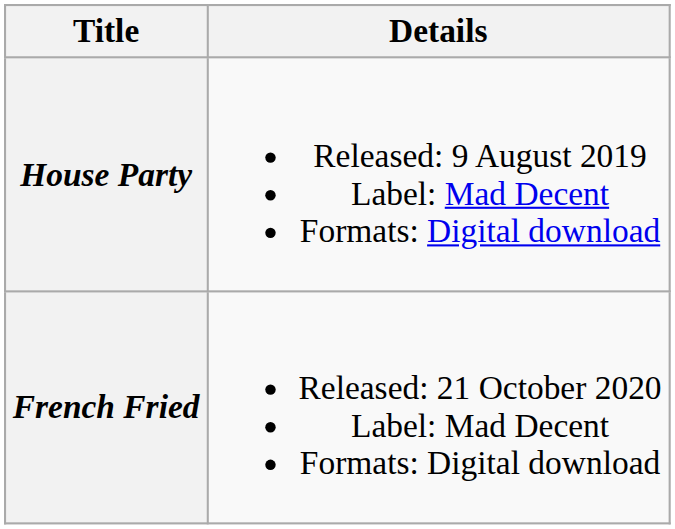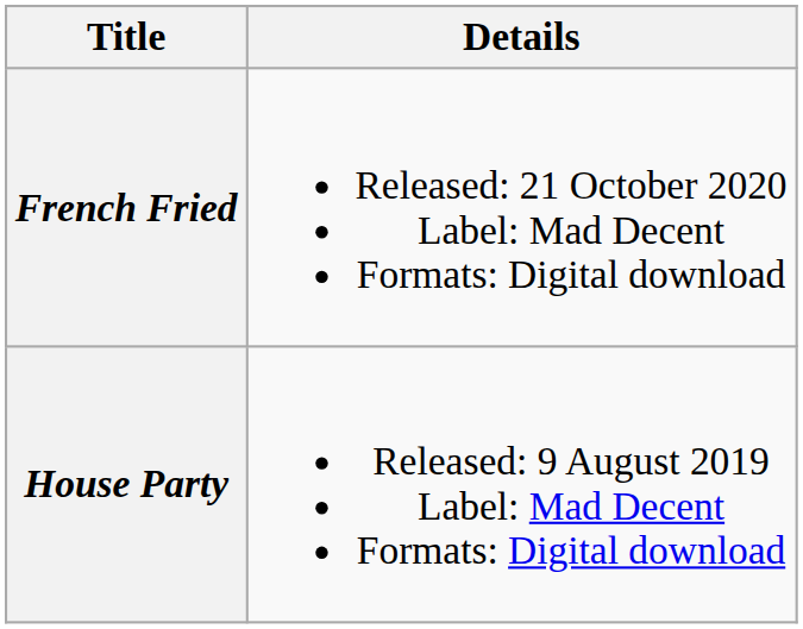rows swapped: House Party <-> French Fried
